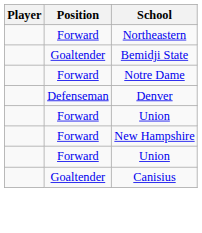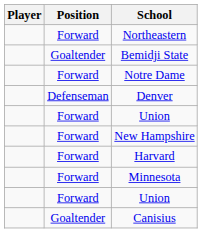+ row: Forward | Harvard
+ row: Forward | Minnesota
